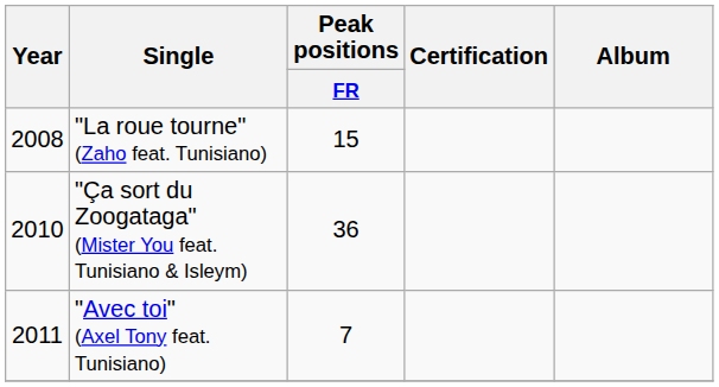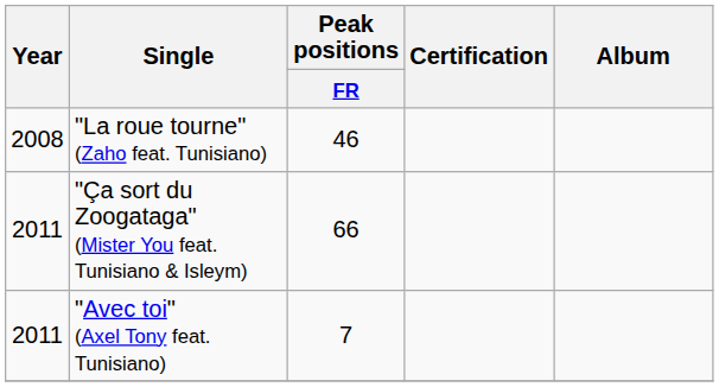"La roue tourne" (Zaho feat. Tunisiano) | Peak positions / FR: 15 -> 46
"Ça sort du Zoogataga" (Mister You feat. Tunisiano & Isleym) | Year: 2010 -> 2011
"Ça sort du Zoogataga" (Mister You feat. Tunisiano & Isleym) | Peak positions / FR: 36 -> 66
